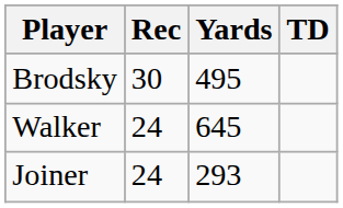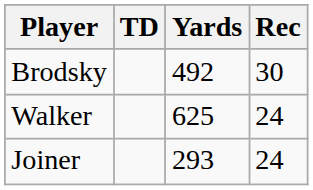columns swapped: Rec <-> TD
Brodsky | Yards: 495 -> 492
Walker | Yards: 645 -> 625
